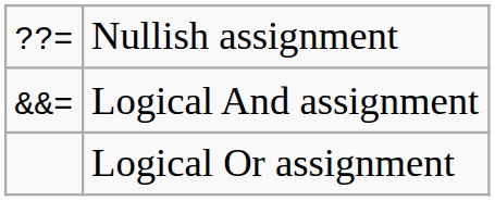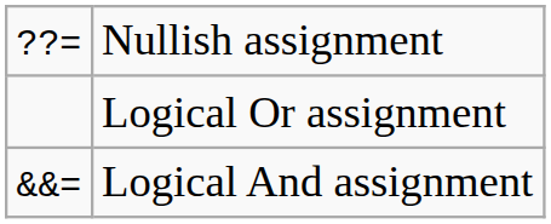rows swapped: Logical Or assignment <-> Logical And assignment
